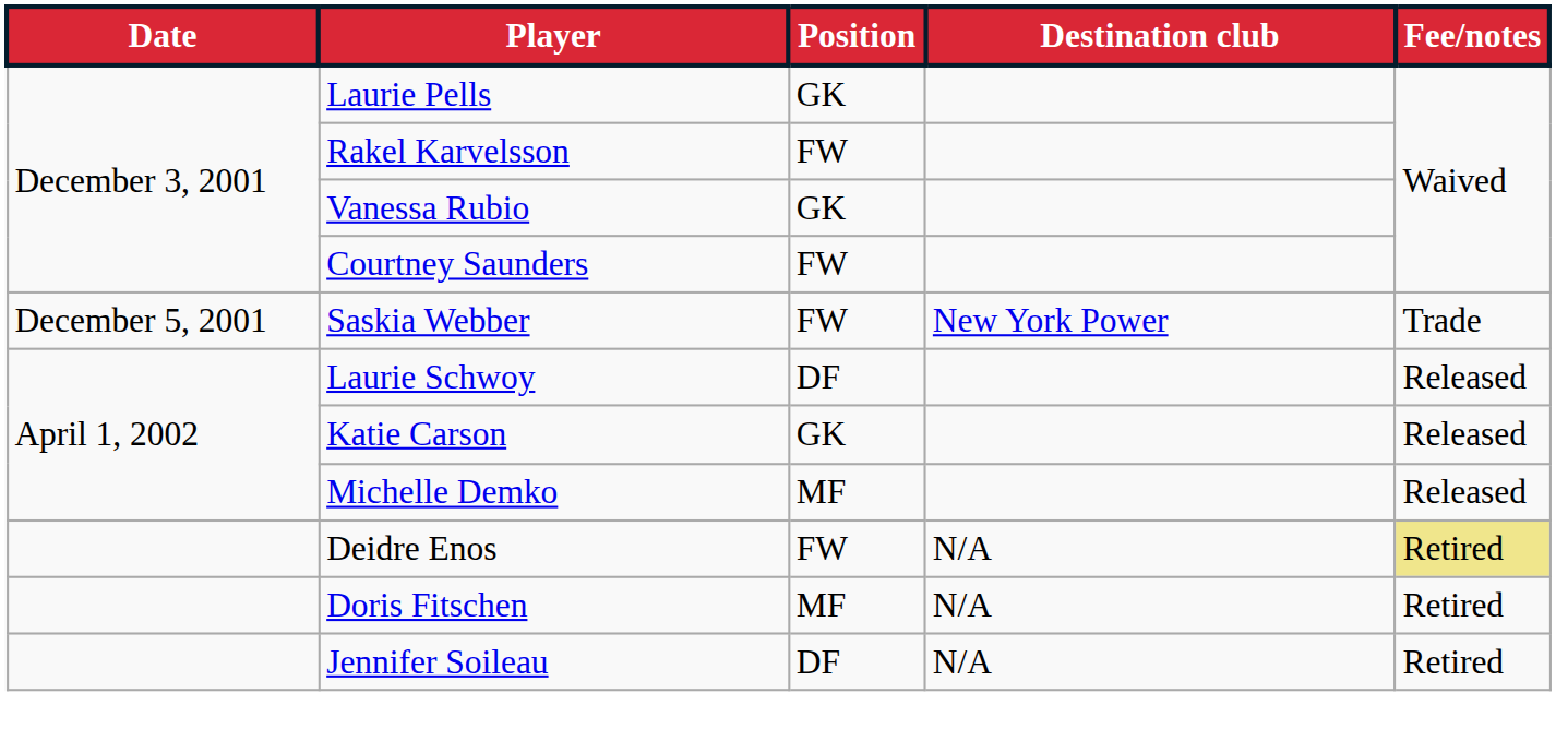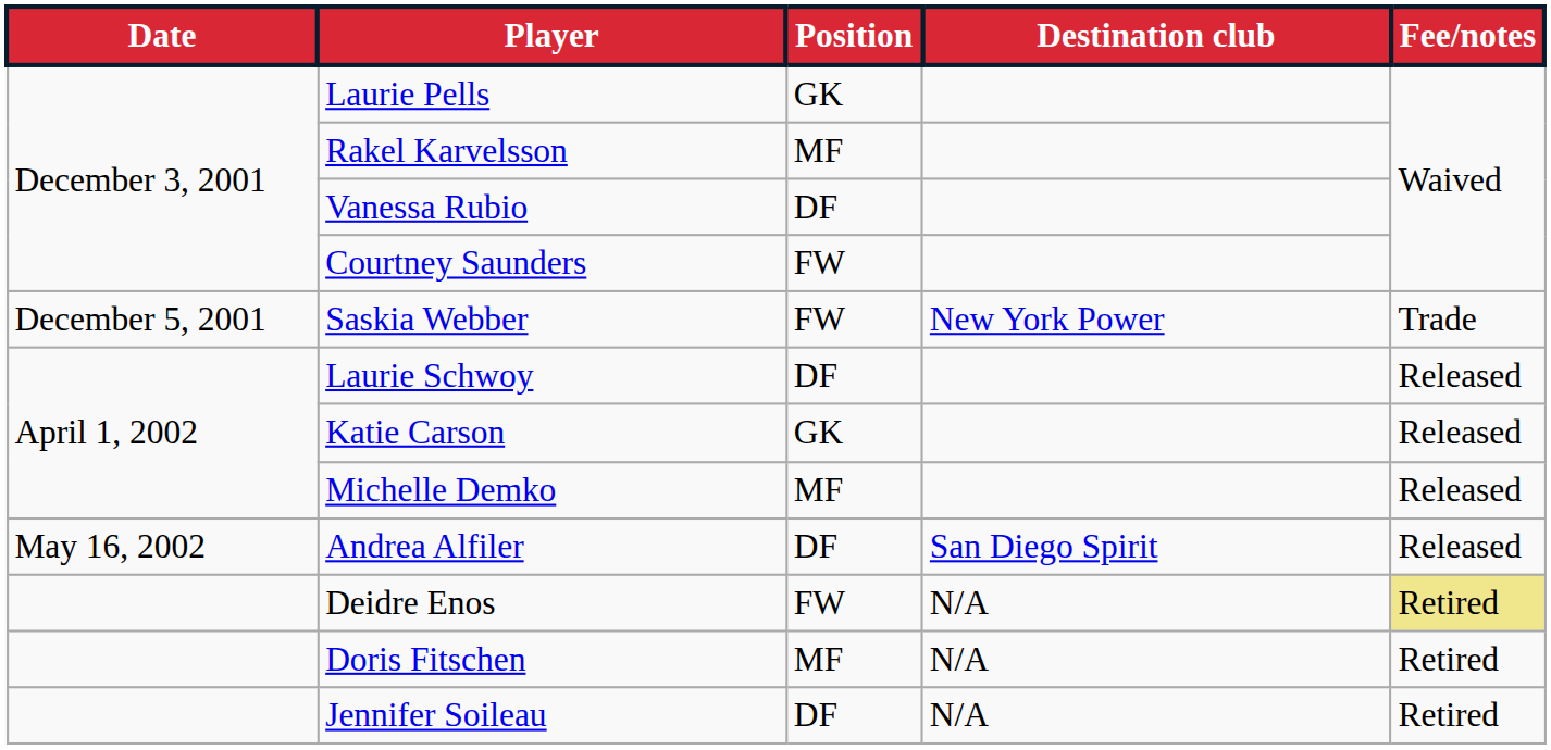Rakel Karvelsson | Position: FW -> MF
Vanessa Rubio | Position: GK -> DF
+ row: May 16, 2002 | Andrea Alfiler | DF | San Diego Spirit | Released
